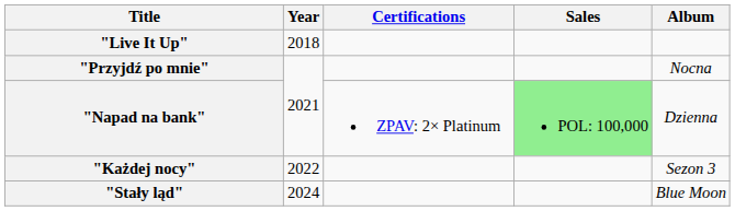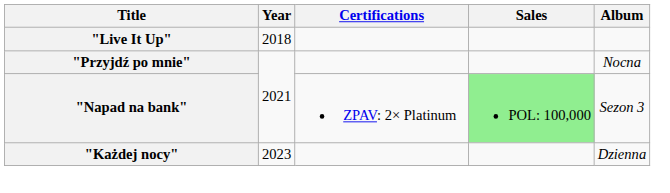"Napad na bank" | Album: Dzienna -> Sezon 3
"Każdej nocy" | Year: 2022 -> 2023
"Każdej nocy" | Album: Sezon 3 -> Dzienna
- row: "Stały ląd" | 2024 | Blue Moon
